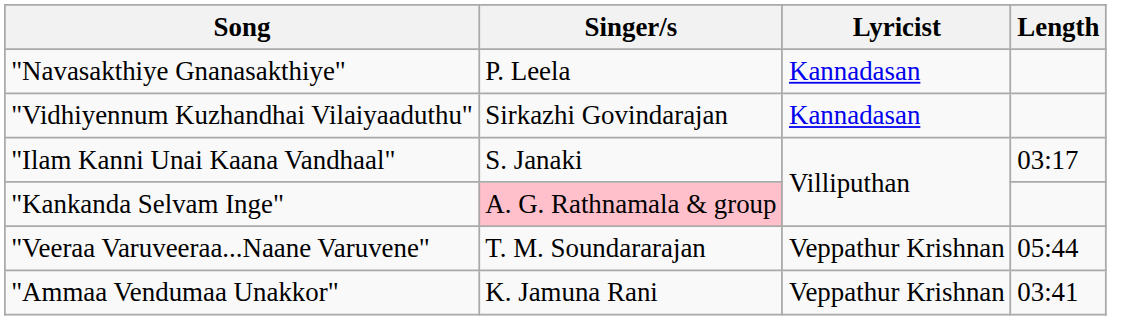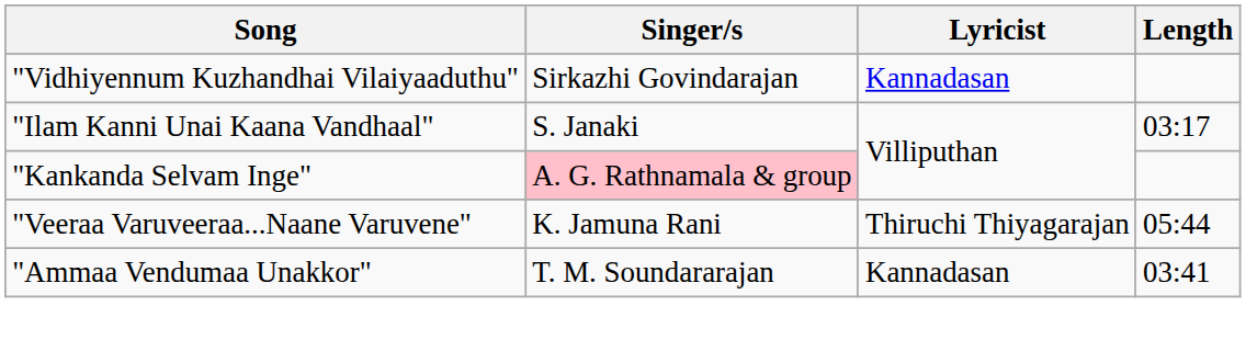- row: "Navasakthiye Gnanasakthiye" | P. Leela | Kannadasan
"Veeraa Varuveeraa...Naane Varuvene" | Singer/s: T. M. Soundararajan -> K. Jamuna Rani
"Veeraa Varuveeraa...Naane Varuvene" | Lyricist: Veppathur Krishnan -> Thiruchi Thiyagarajan
"Ammaa Vendumaa Unakkor" | Singer/s: K. Jamuna Rani -> T. M. Soundararajan
"Ammaa Vendumaa Unakkor" | Lyricist: Veppathur Krishnan -> Kannadasan
